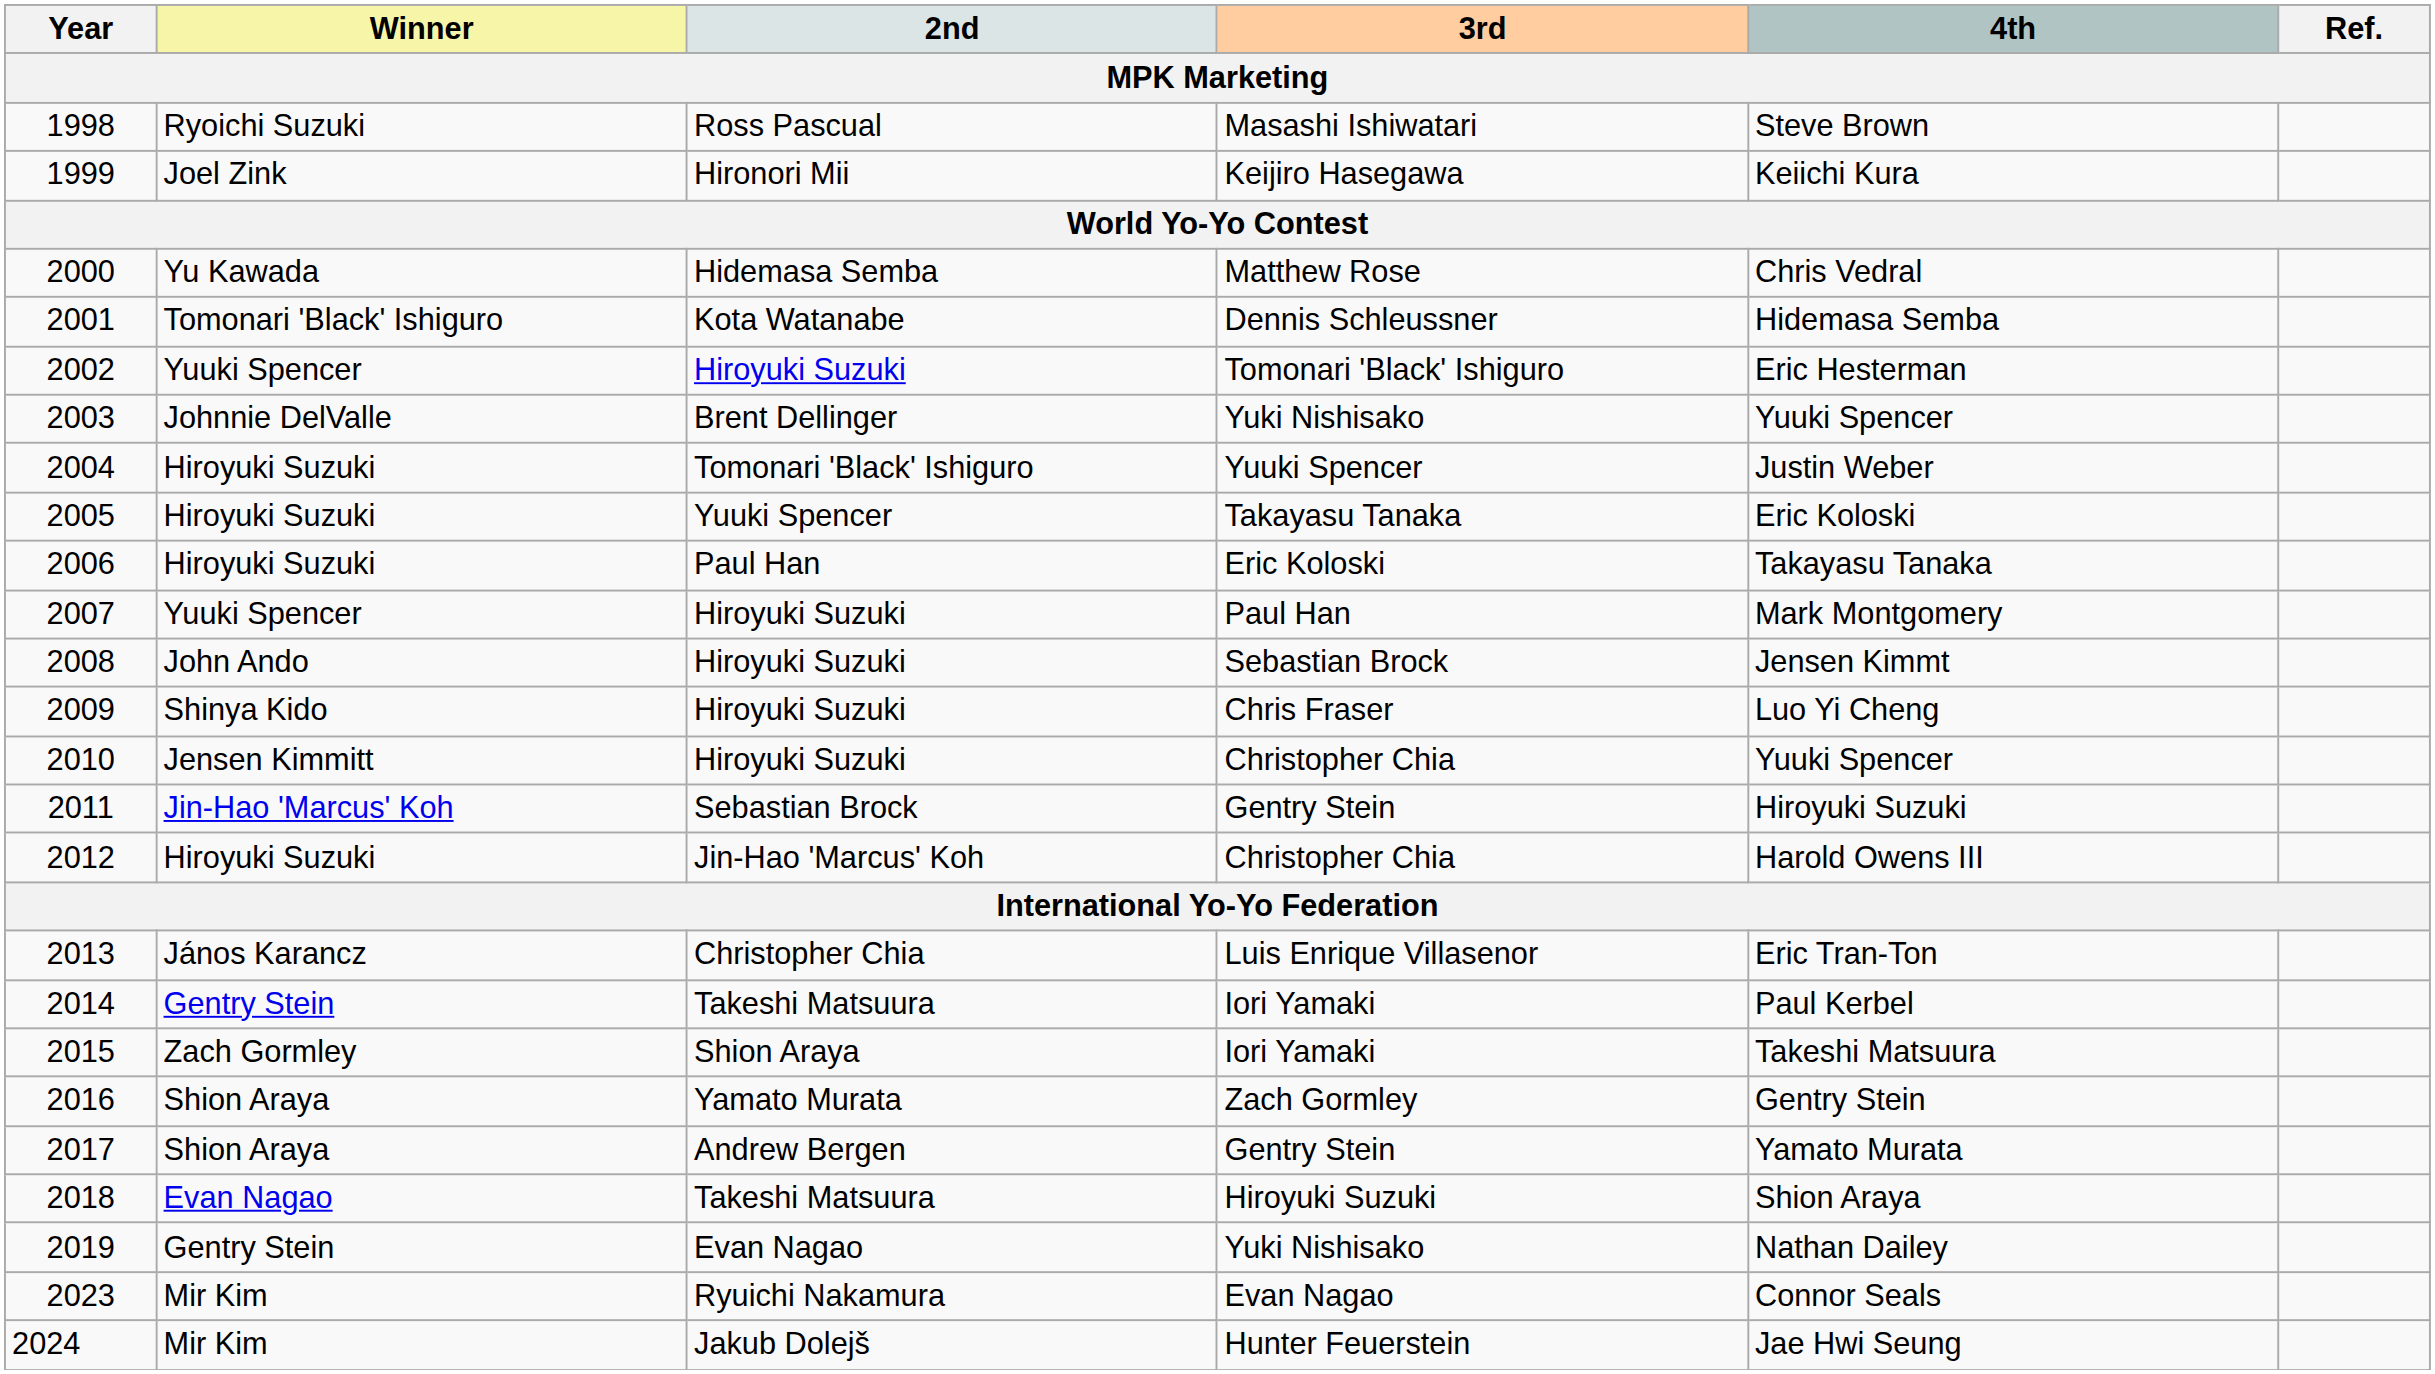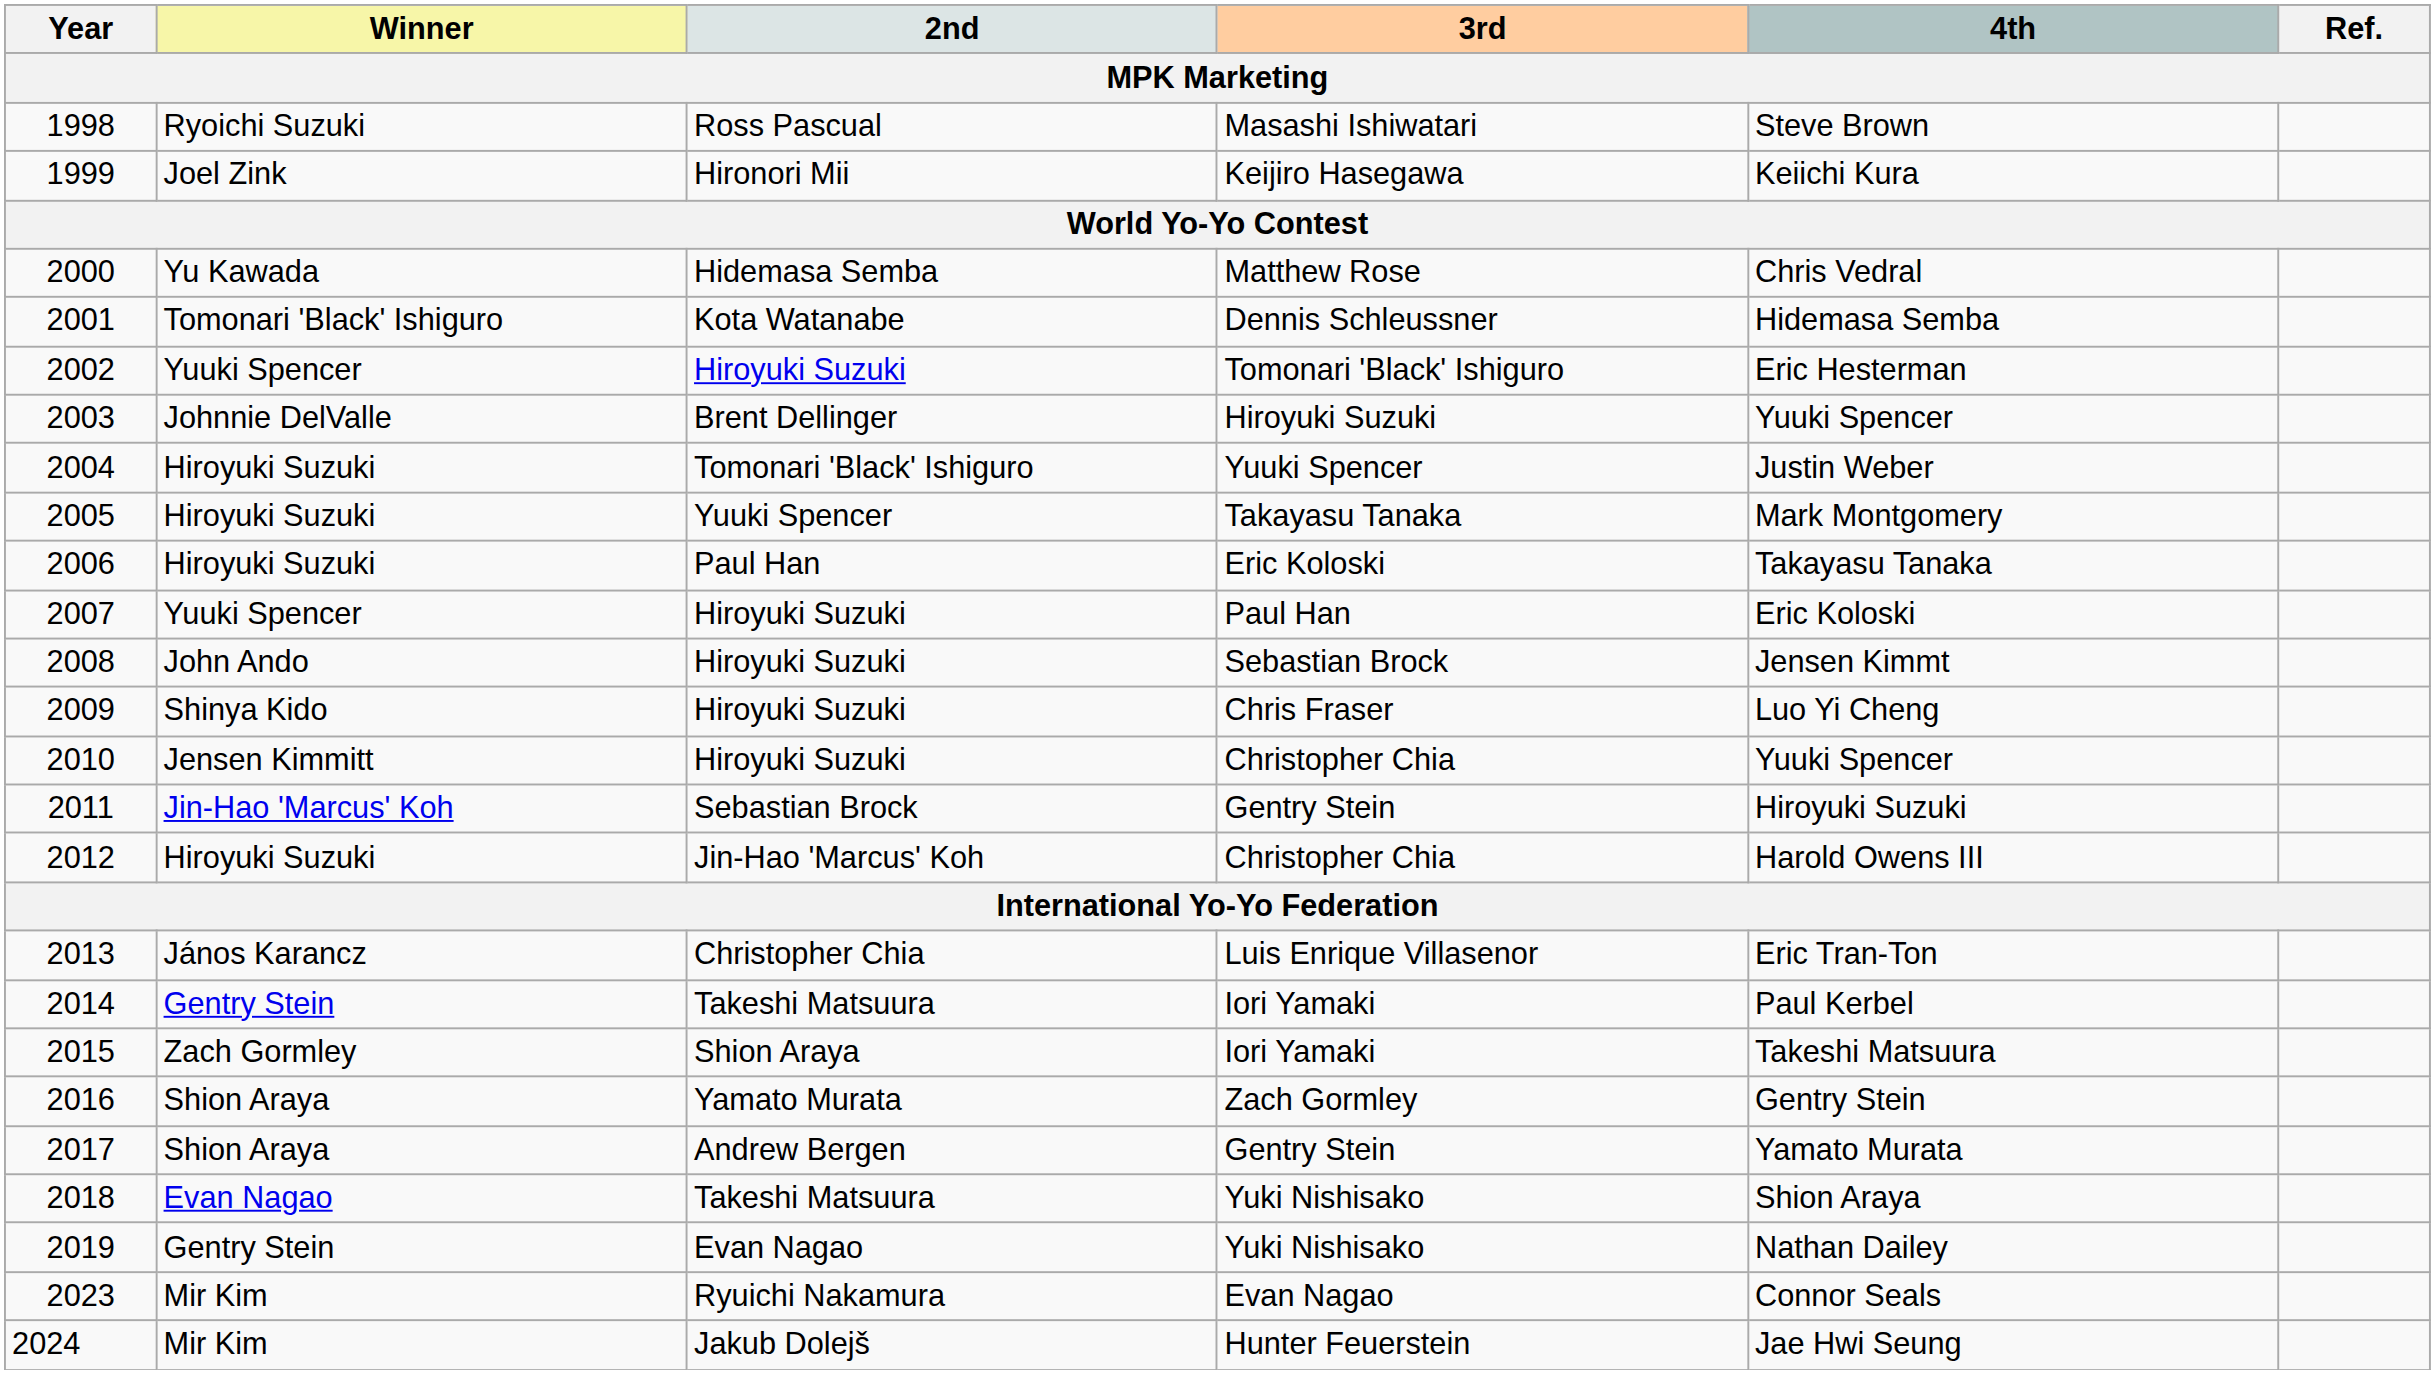2003 | 3rd: Yuki Nishisako -> Hiroyuki Suzuki
2005 | 4th: Eric Koloski -> Mark Montgomery
2007 | 4th: Mark Montgomery -> Eric Koloski
2018 | 3rd: Hiroyuki Suzuki -> Yuki Nishisako
